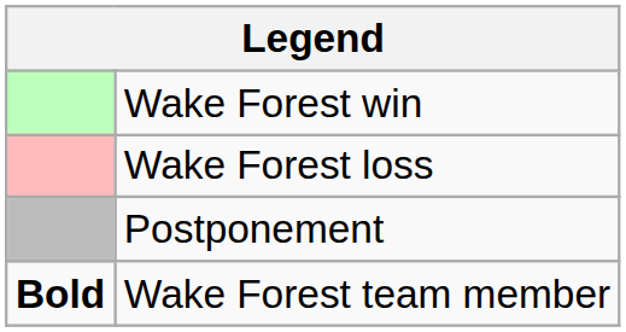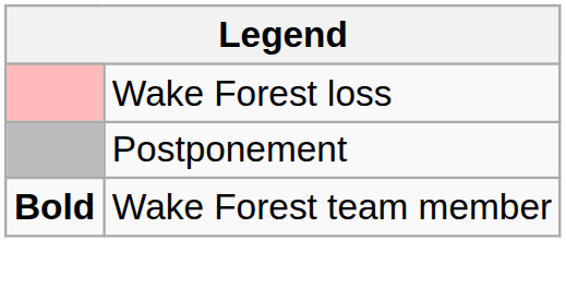- row: Wake Forest win
